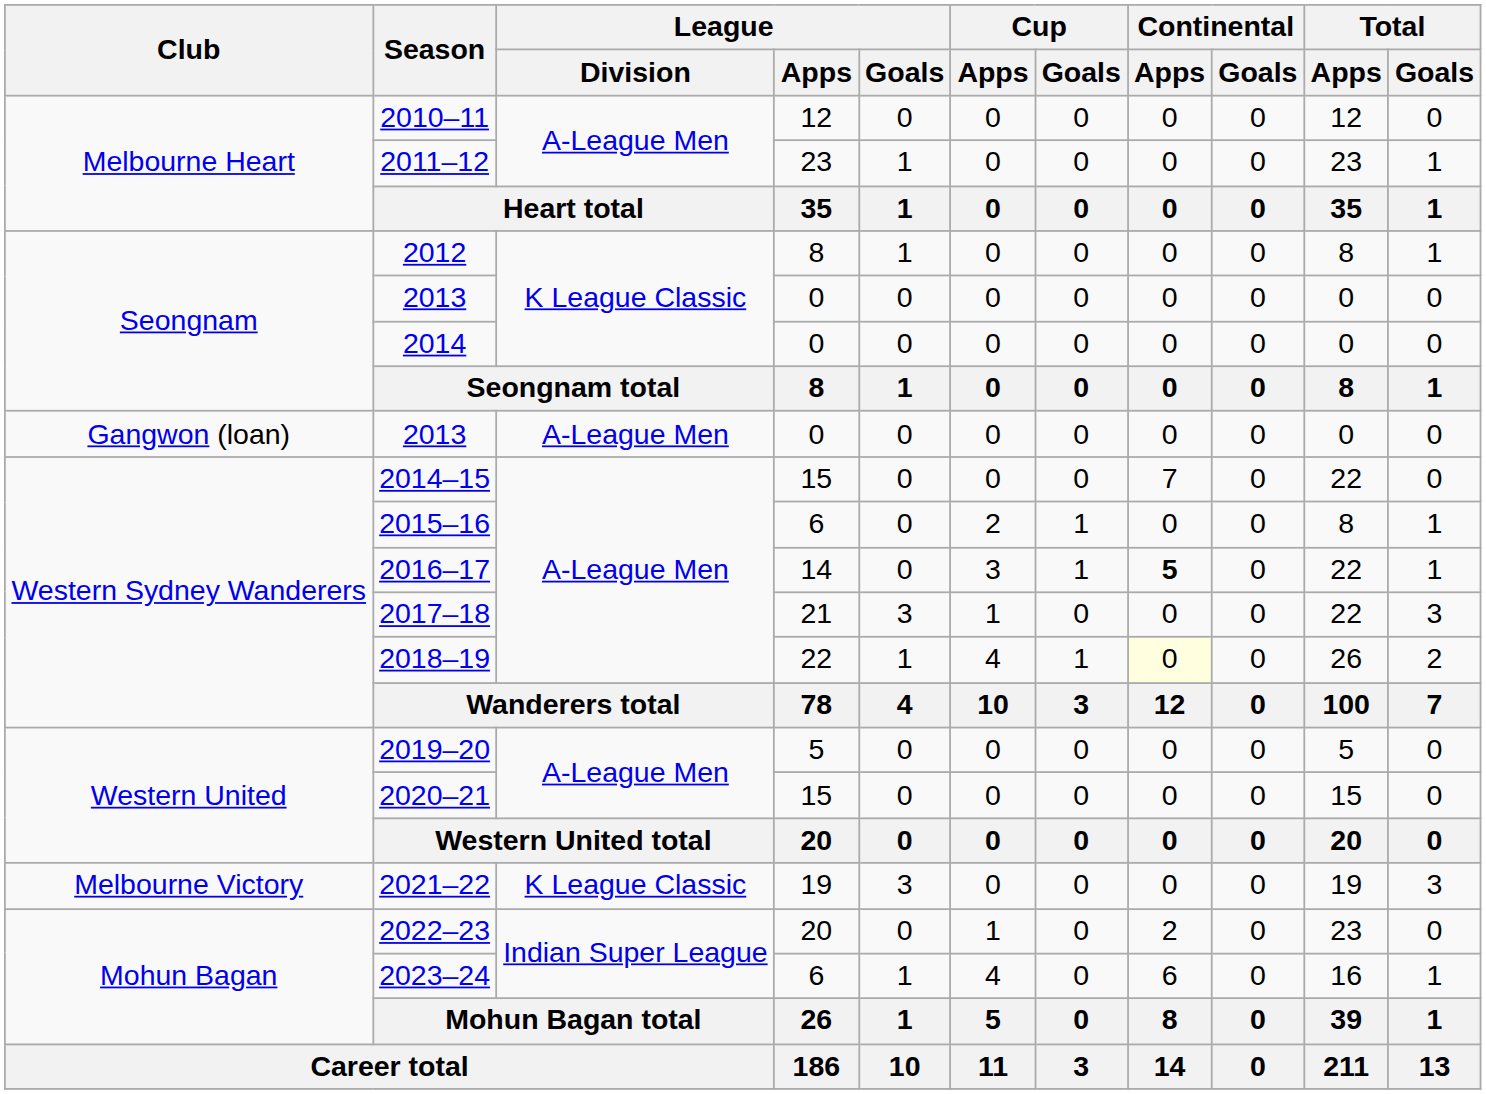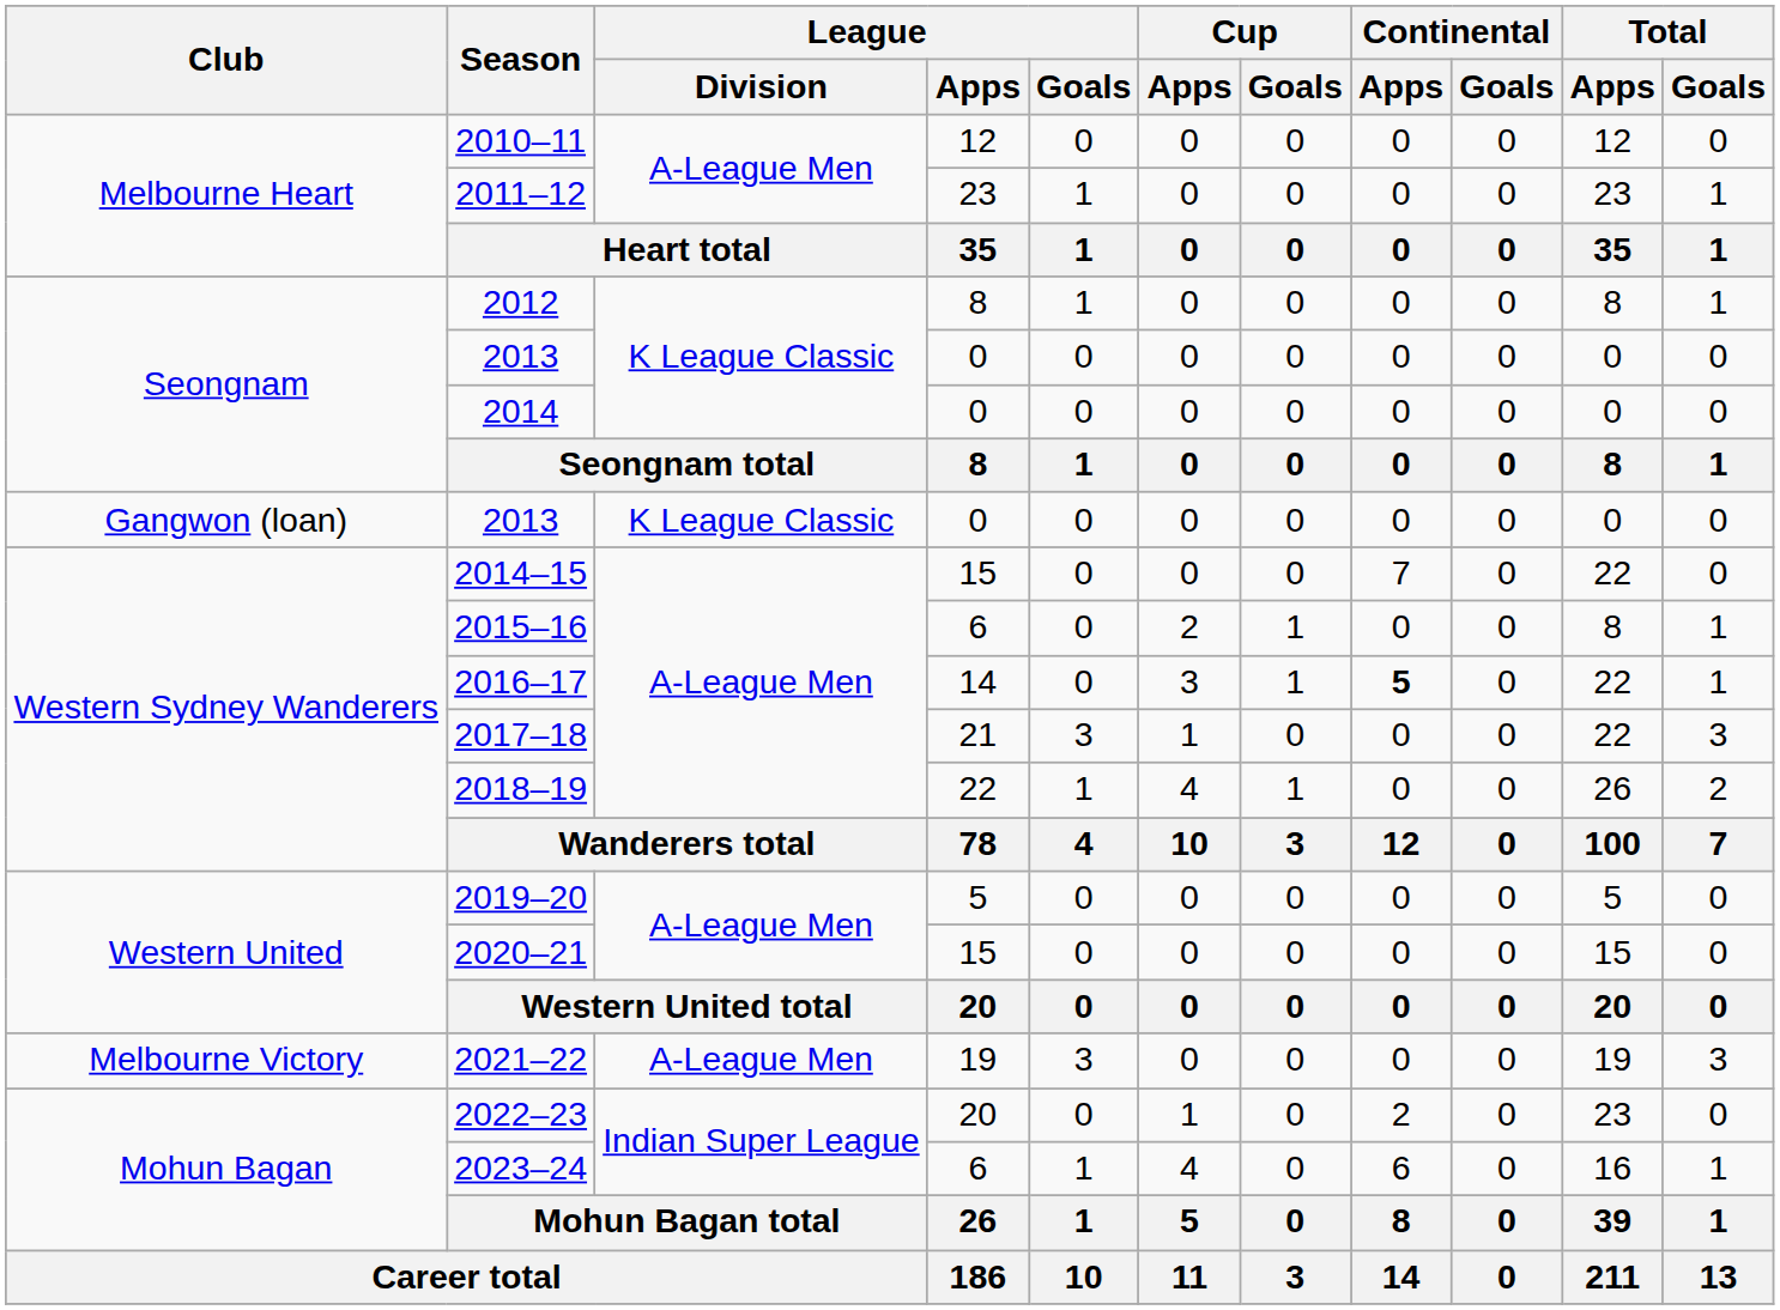Gangwon (loan) / 2013 | League / Division: A-League Men -> K League Classic
2018–19 | Continental / Apps: lightyellow background -> no background
2021–22 | League / Division: K League Classic -> A-League Men
